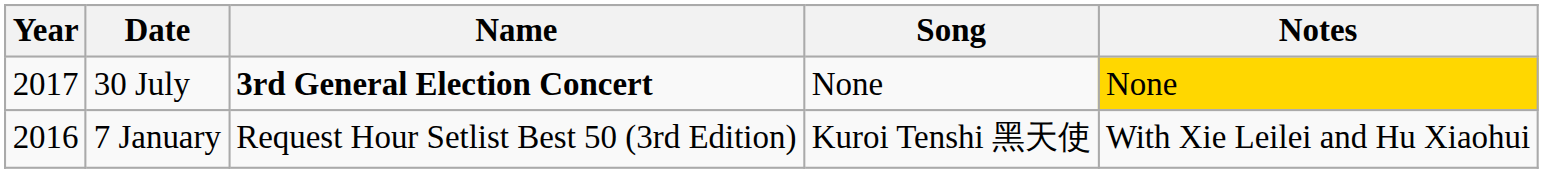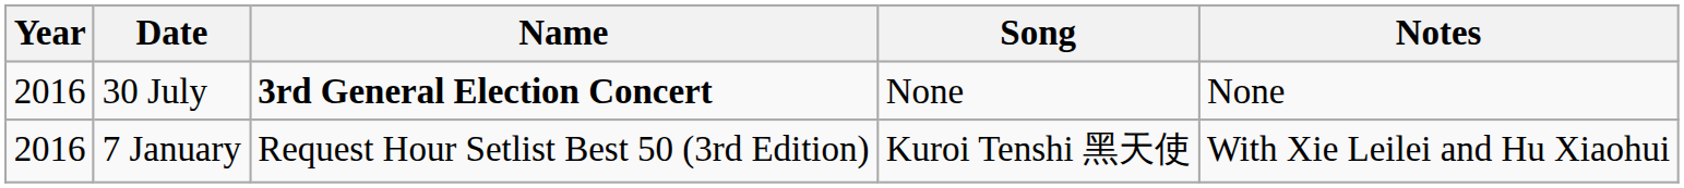30 July | Year: 2017 -> 2016
30 July | Notes: gold background -> no background
